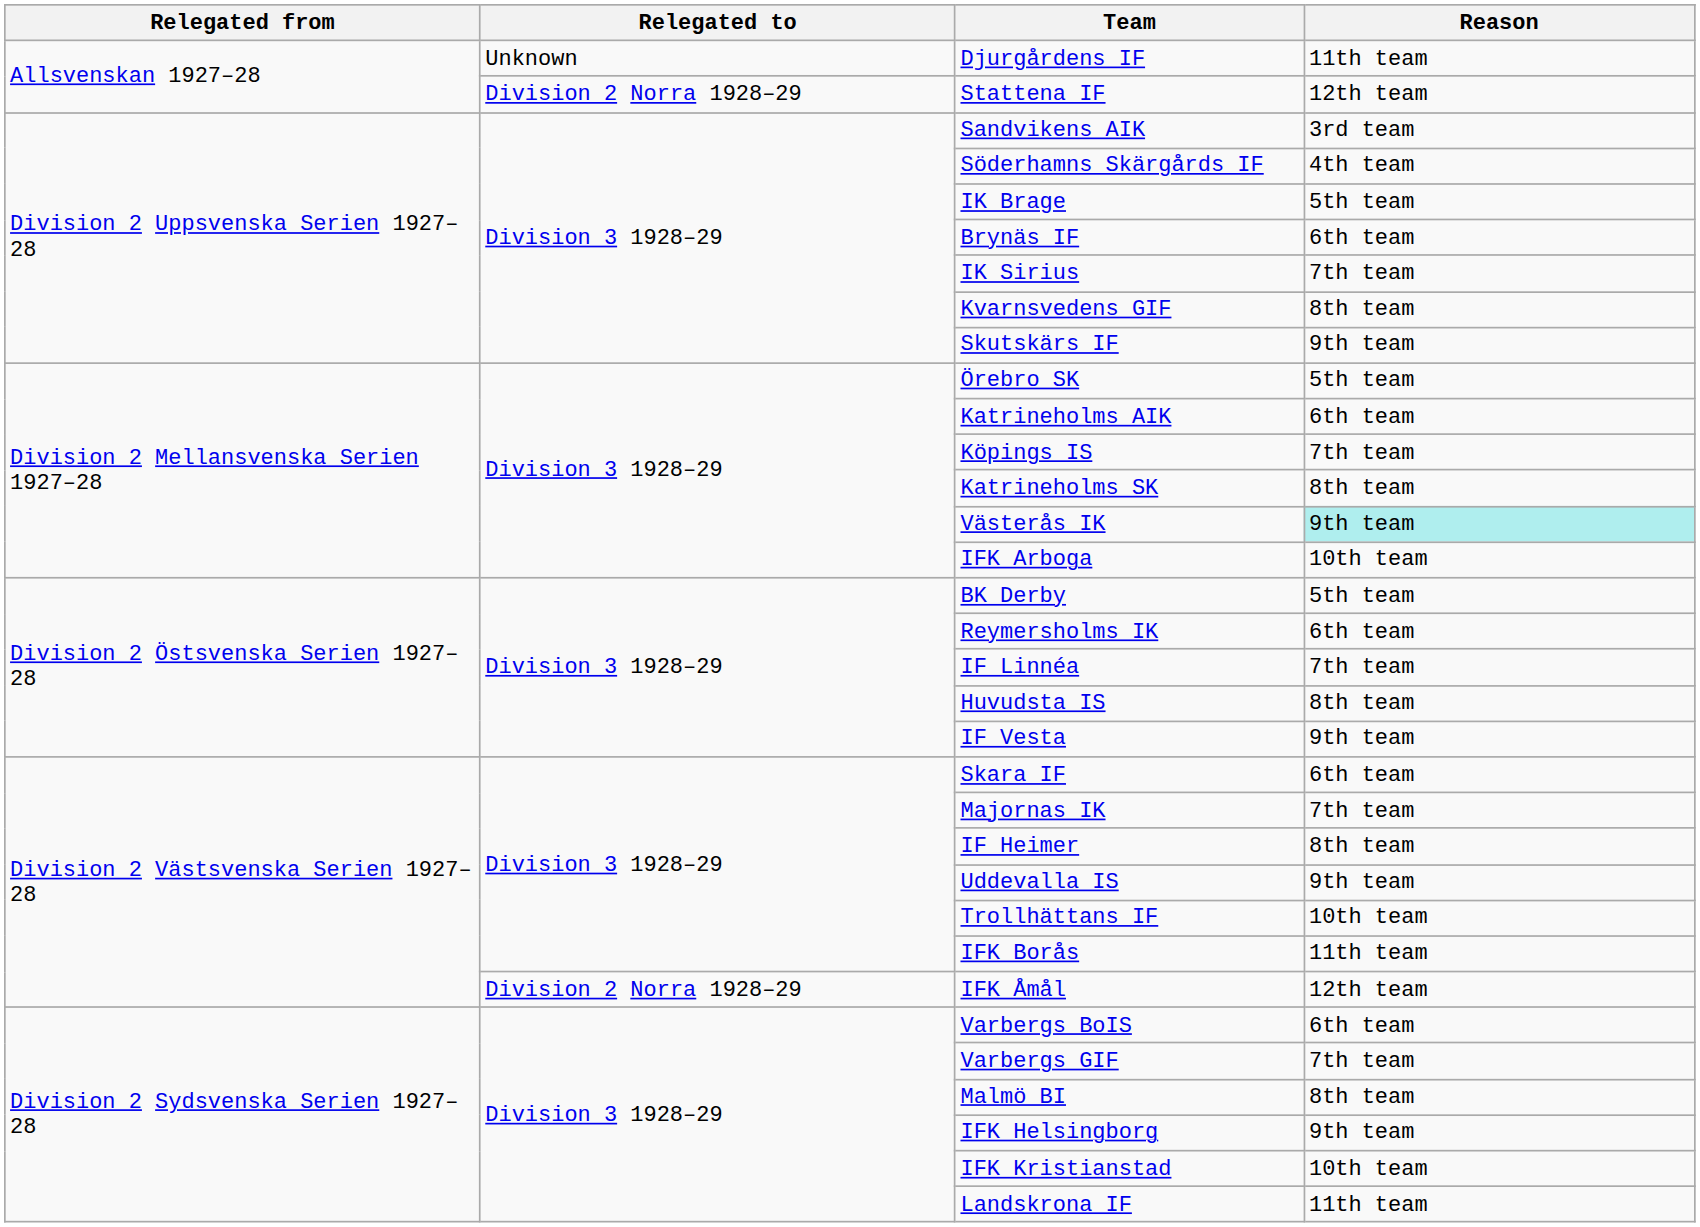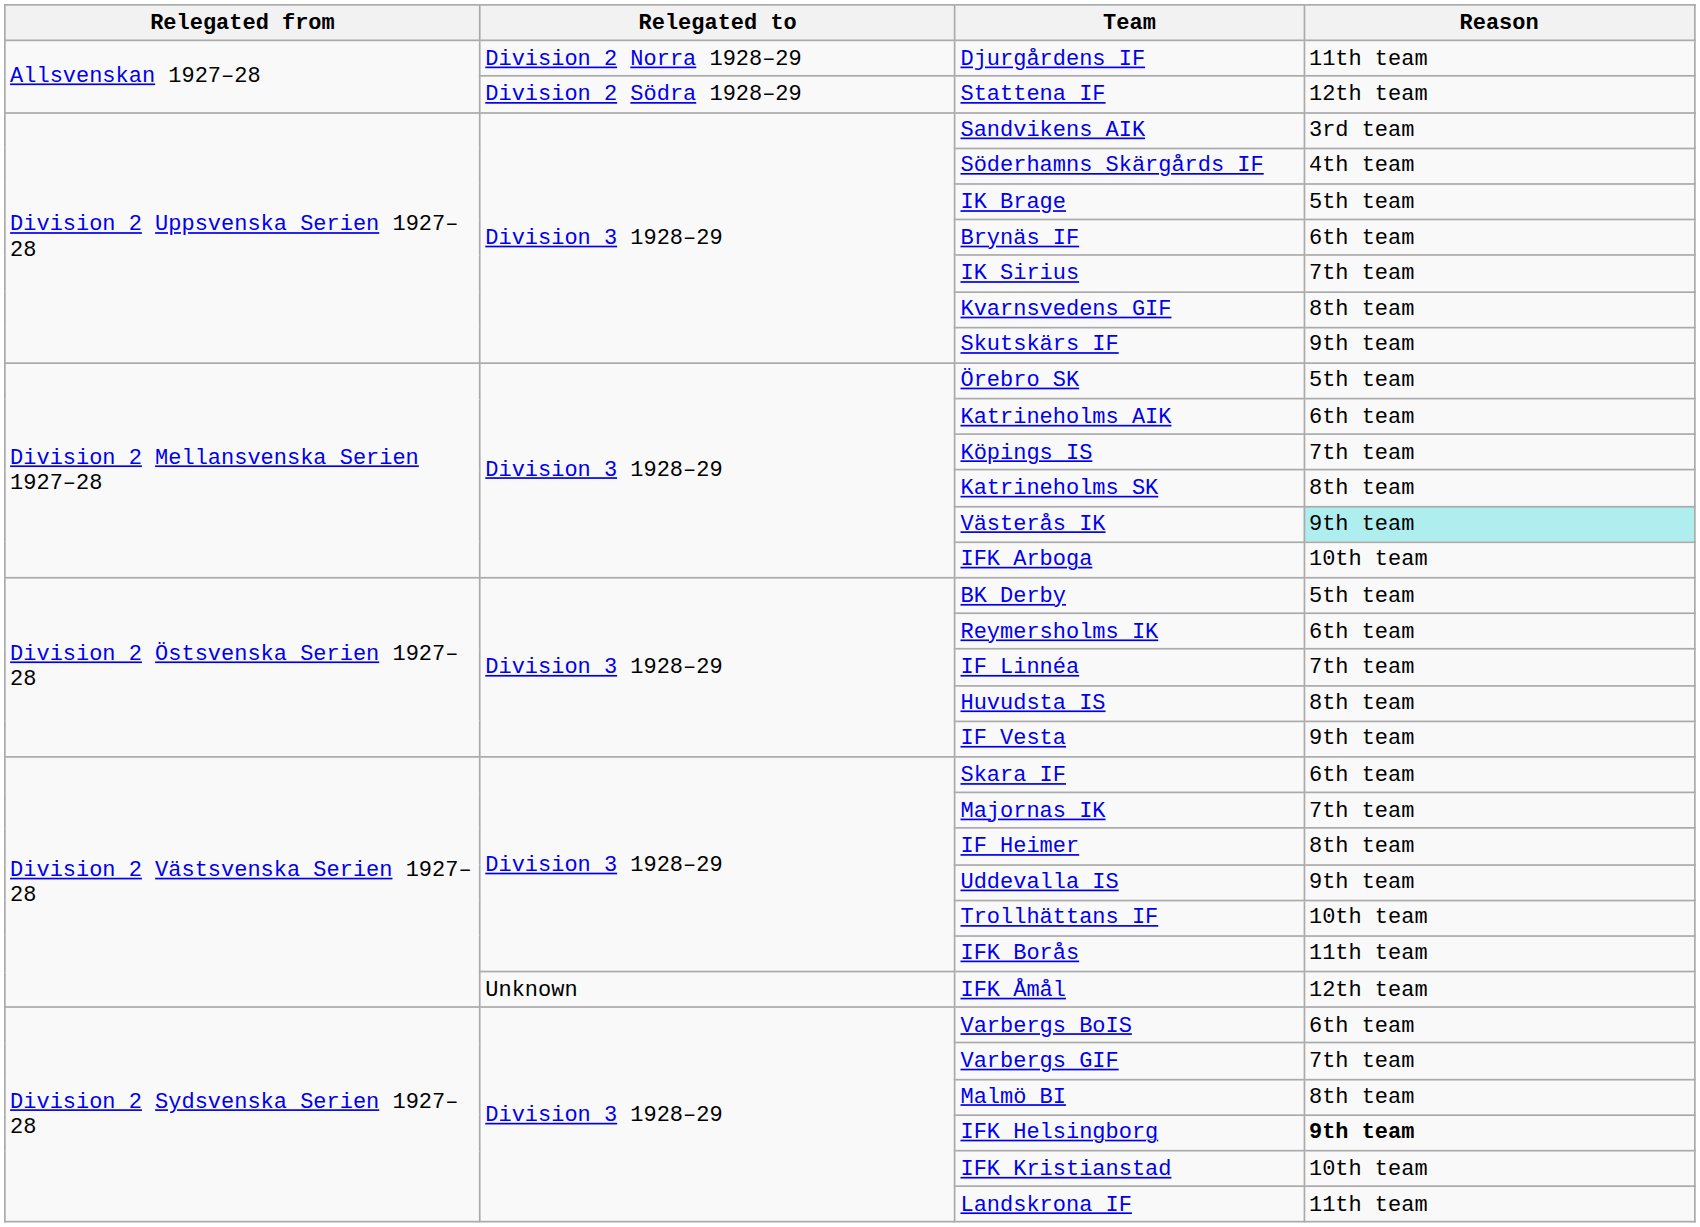Djurgårdens IF | Relegated to: Unknown -> Division 2 Norra 1928–29
Stattena IF | Relegated to: Division 2 Norra 1928–29 -> Division 2 Södra 1928–29
IFK Åmål | Relegated to: Division 2 Norra 1928–29 -> Unknown
IFK Helsingborg | Reason: normal -> bold
